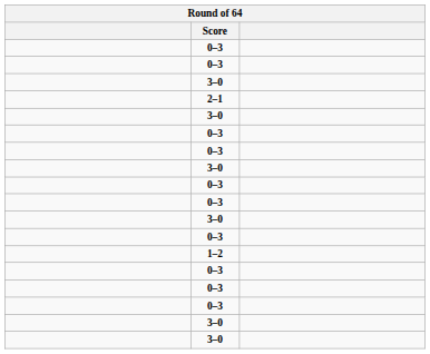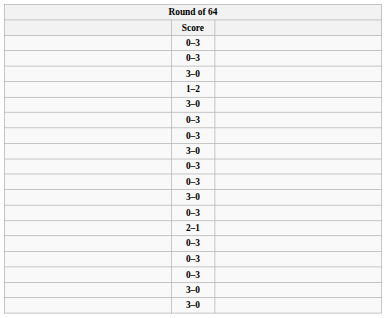rows swapped: 1–2 <-> 2–1
